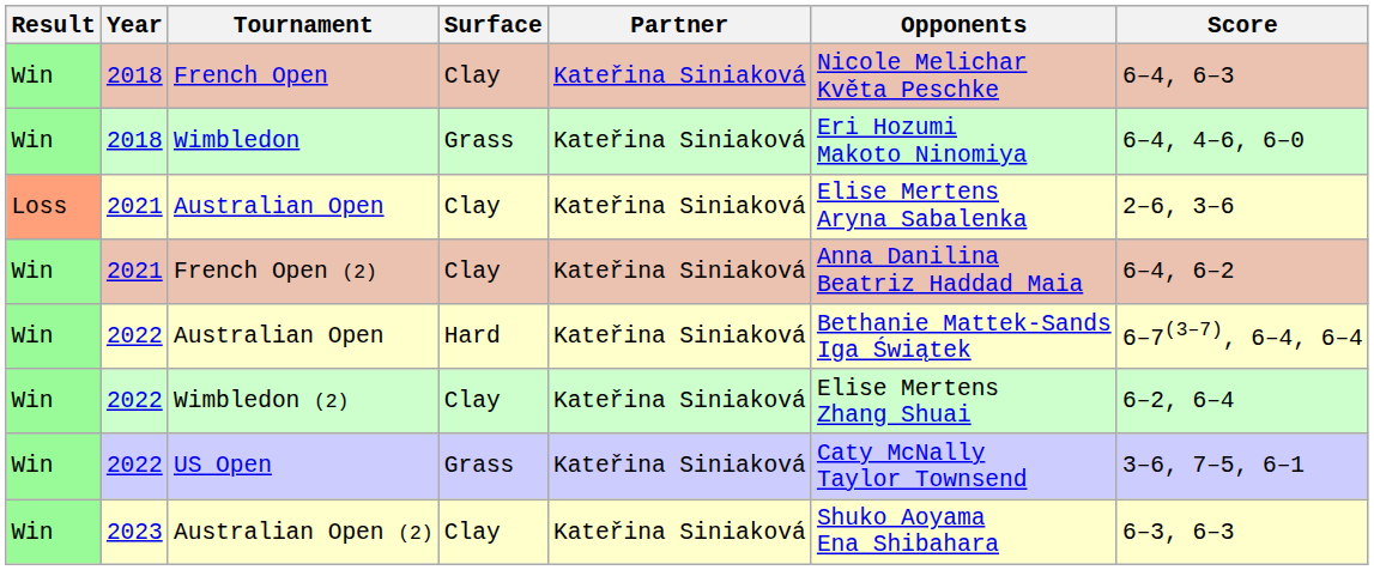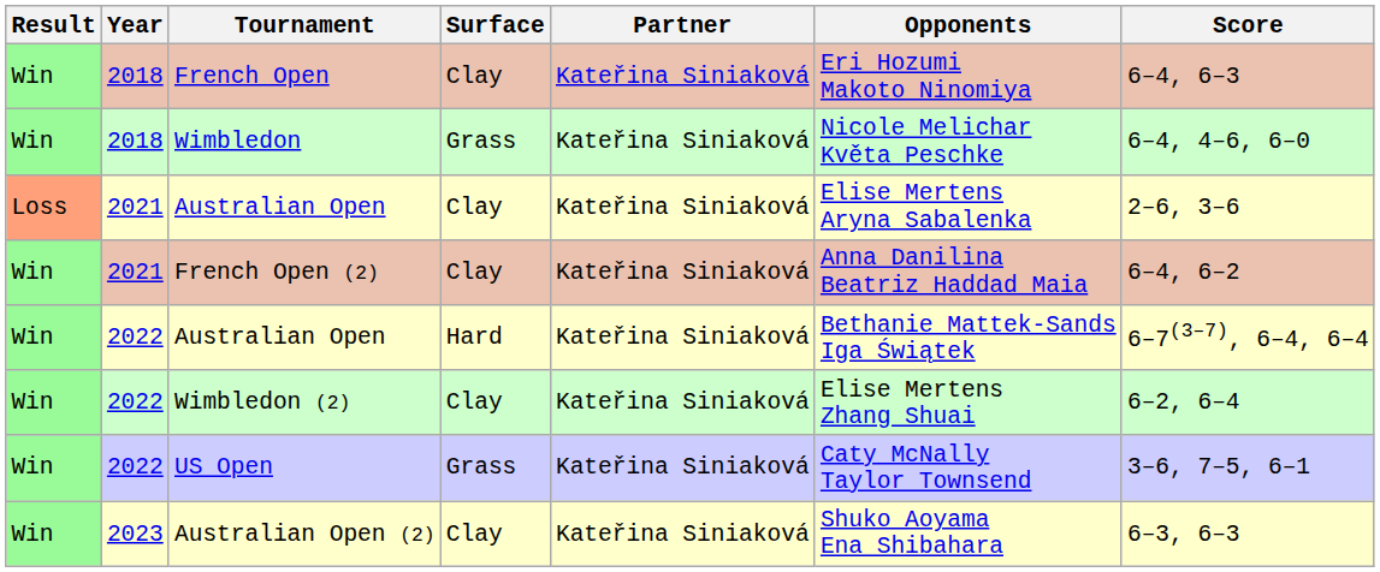French Open | Opponents: Nicole Melichar Květa Peschke -> Eri Hozumi Makoto Ninomiya
Wimbledon | Opponents: Eri Hozumi Makoto Ninomiya -> Nicole Melichar Květa Peschke
